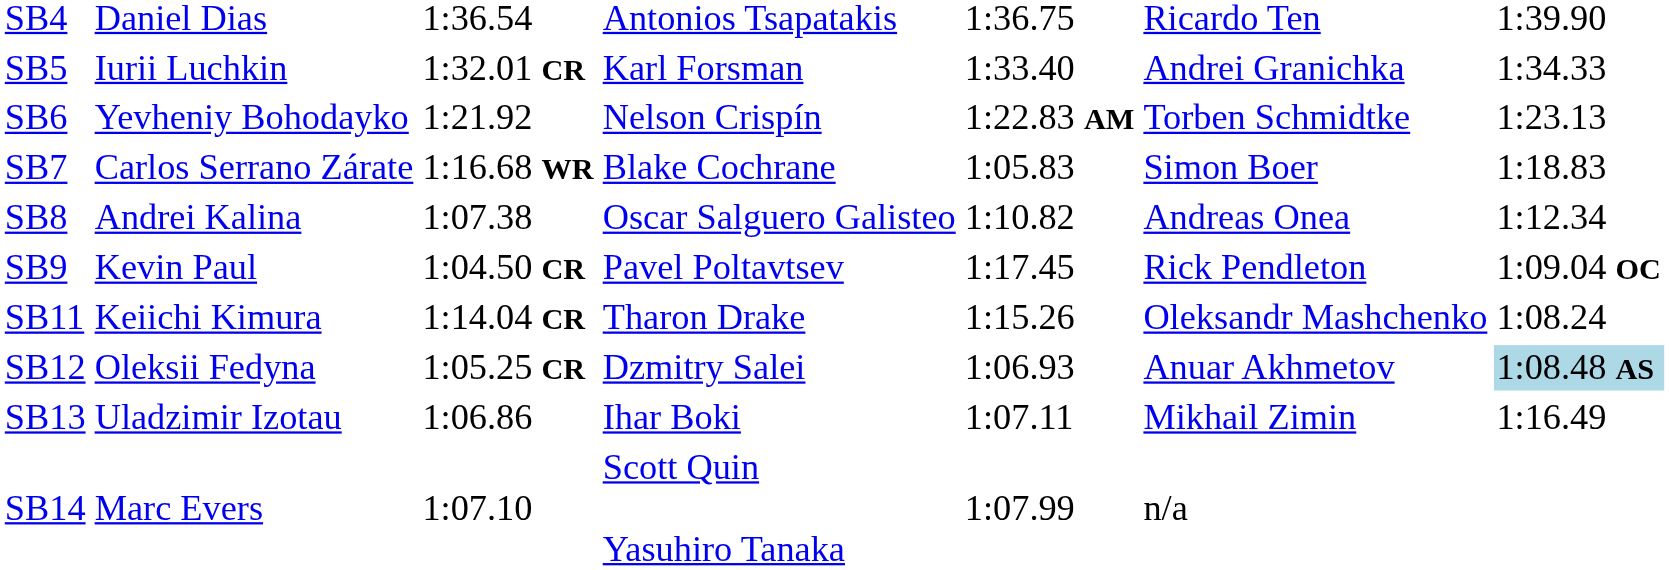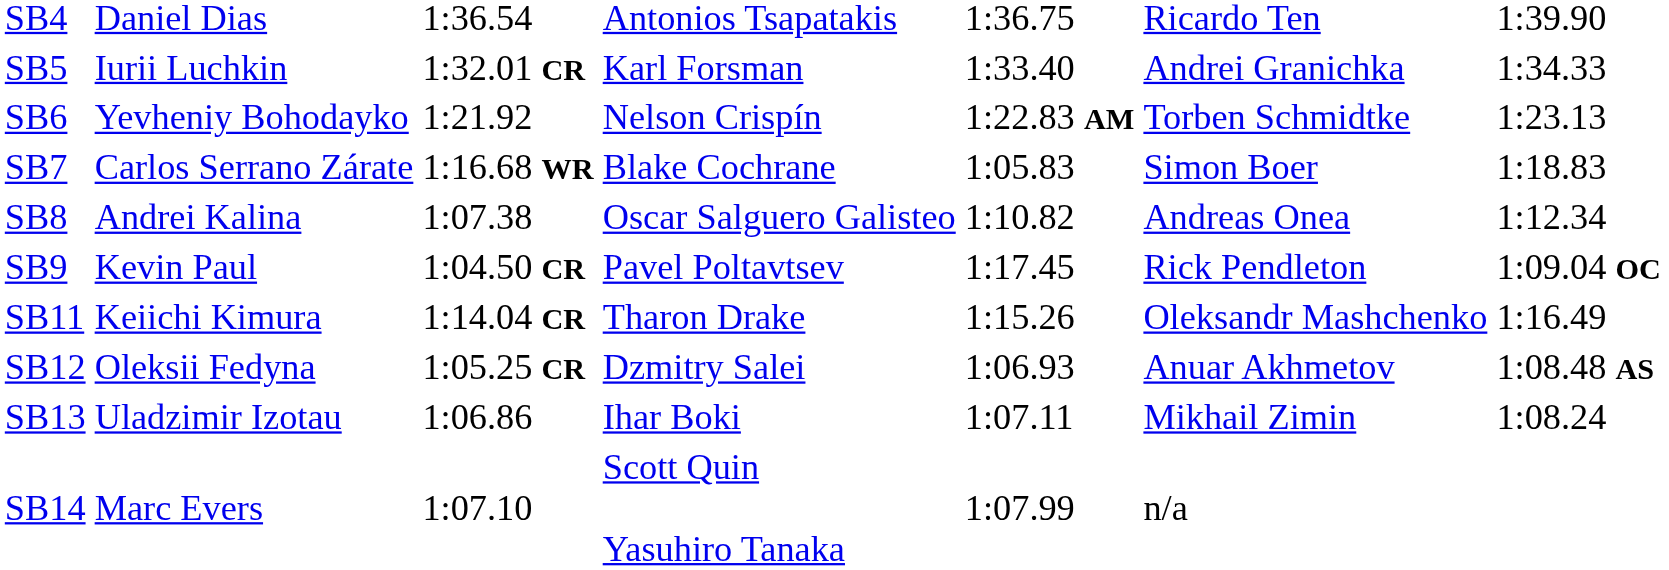SB11 | column 7: 1:08.24 -> 1:16.49
SB12 | column 7: lightblue background -> no background
SB13 | column 7: 1:16.49 -> 1:08.24
